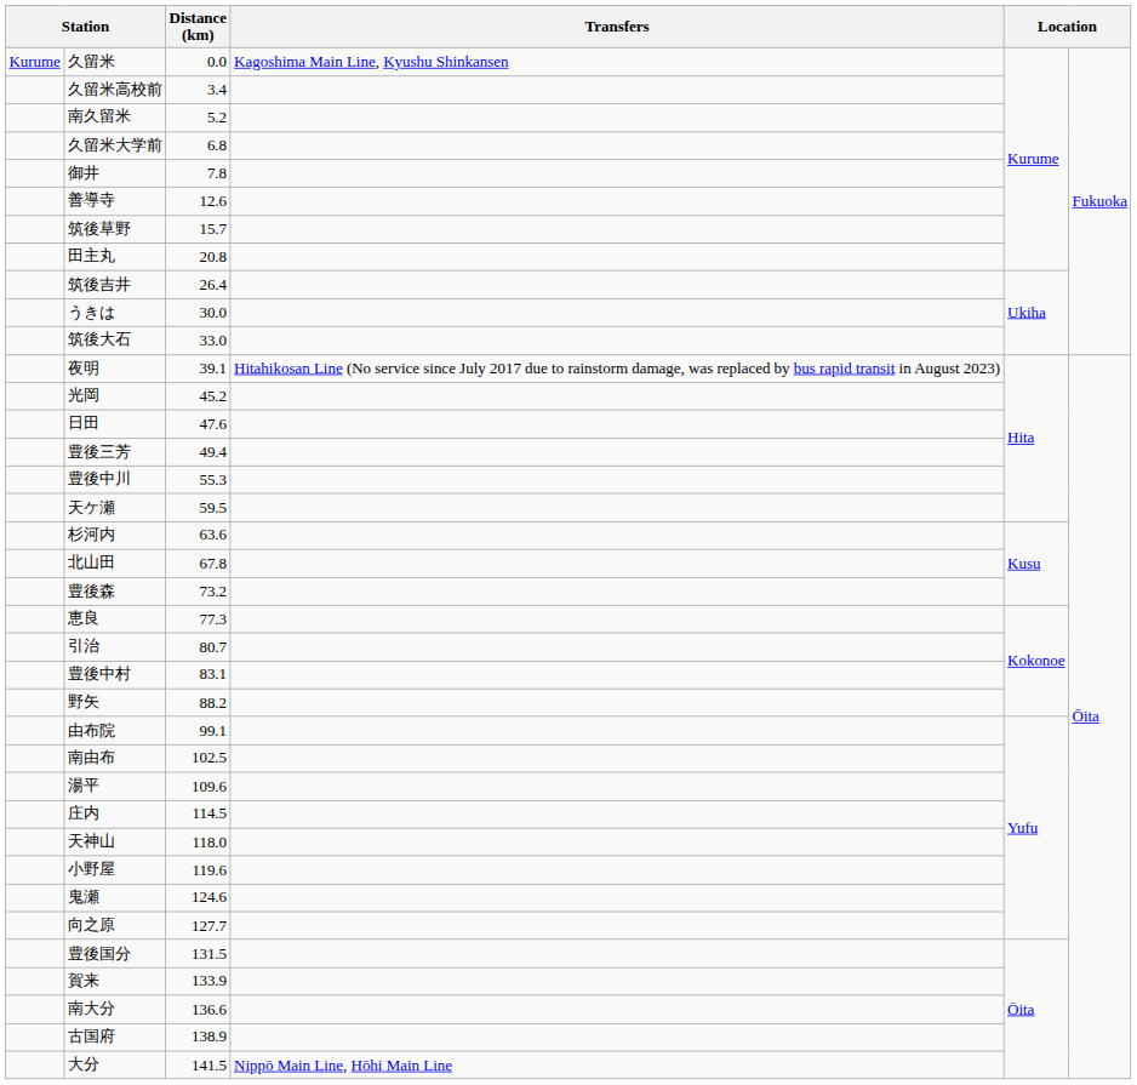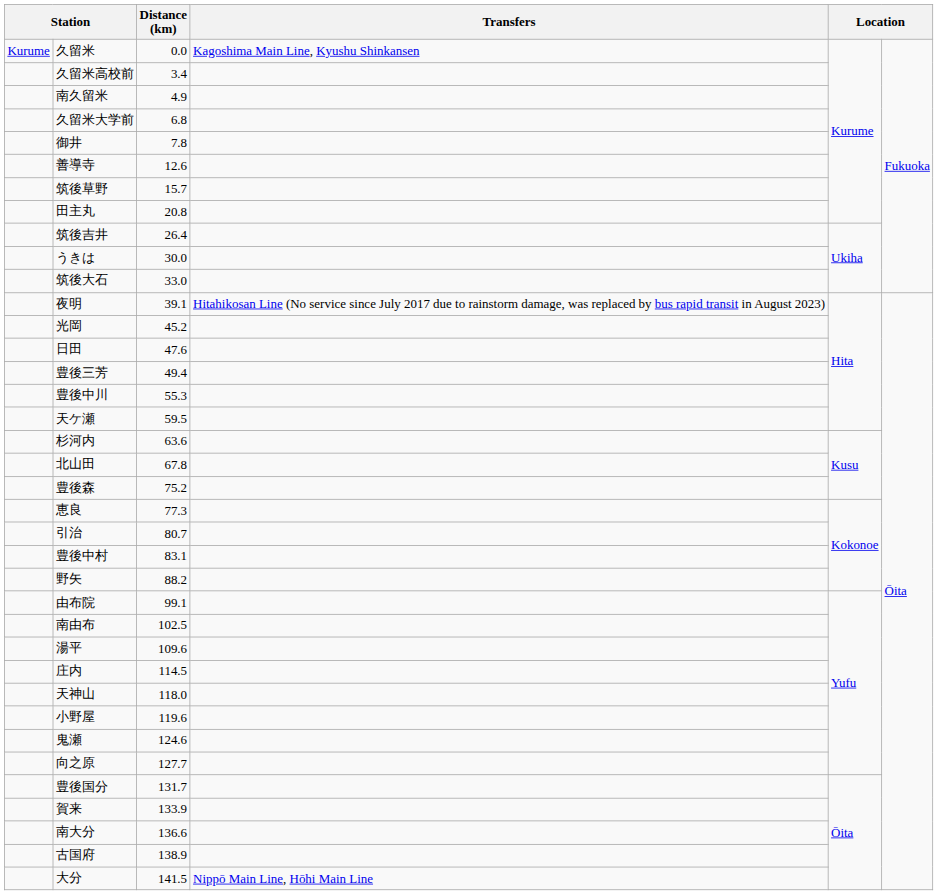南久留米 | Distance (km): 5.2 -> 4.9
豊後森 | Distance (km): 73.2 -> 75.2
豊後国分 | Distance (km): 131.5 -> 131.7
